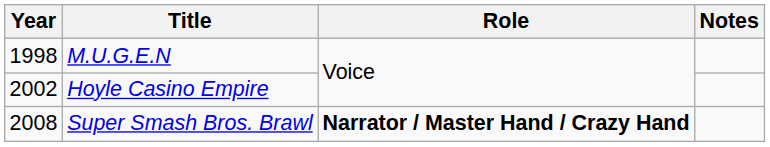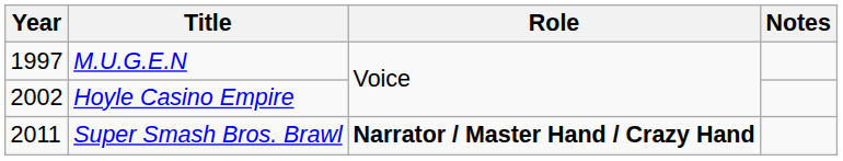M.U.G.E.N | Year: 1998 -> 1997
Super Smash Bros. Brawl | Year: 2008 -> 2011
